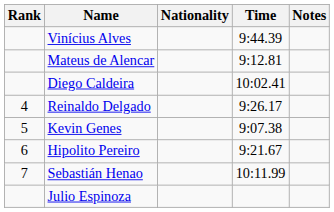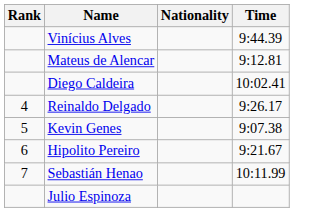- column: Notes
